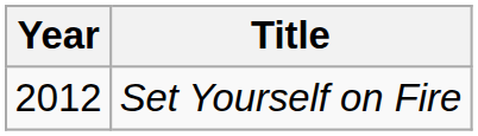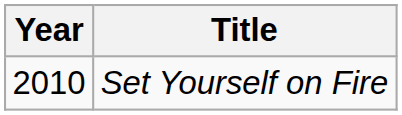Set Yourself on Fire | Year: 2012 -> 2010
